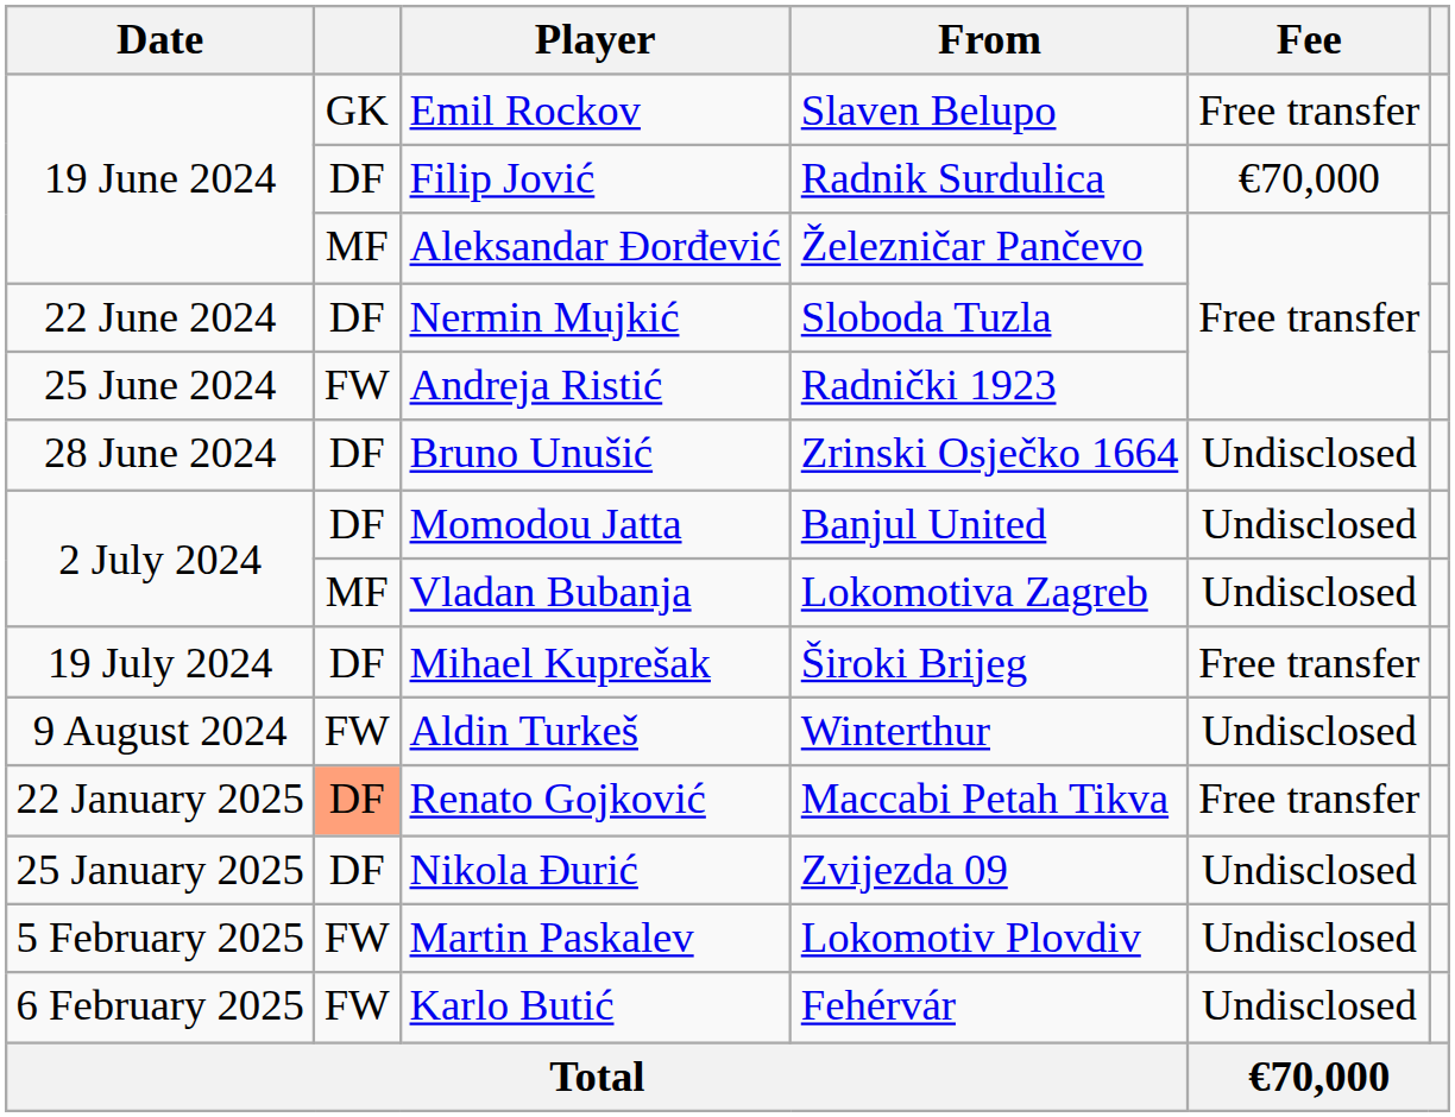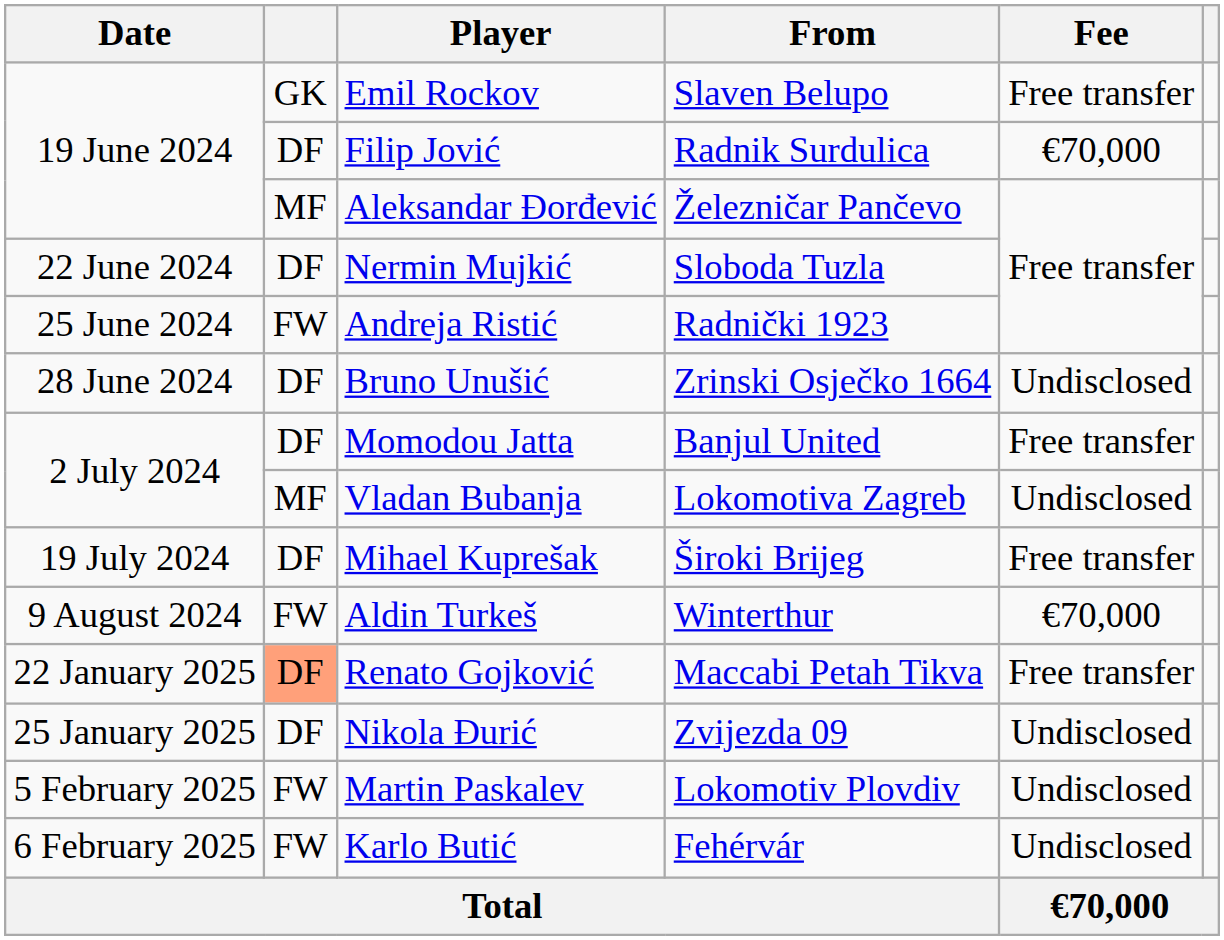Momodou Jatta | Fee: Undisclosed -> Free transfer
Aldin Turkeš | Fee: Undisclosed -> €70,000
